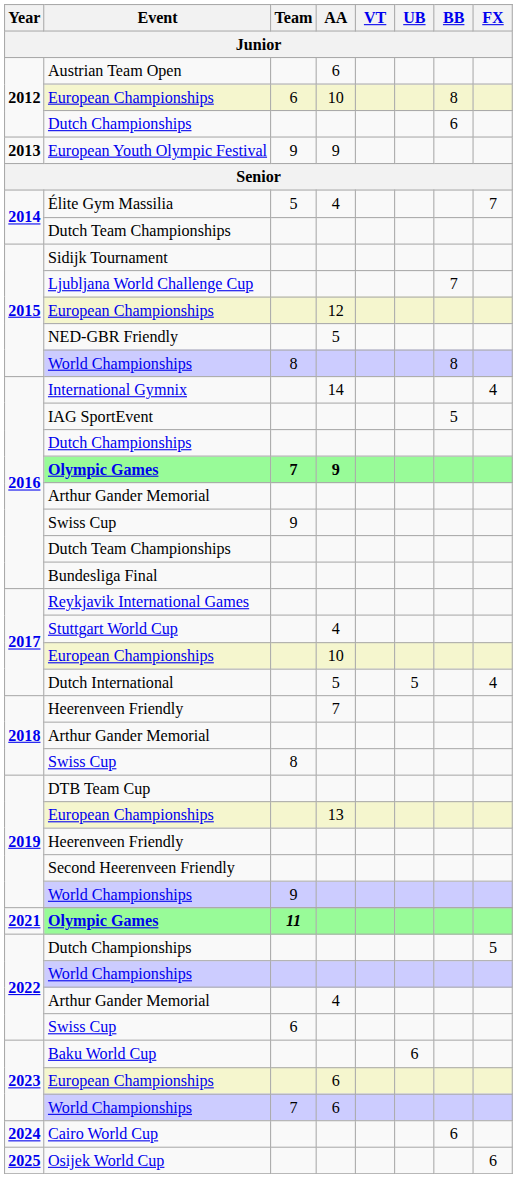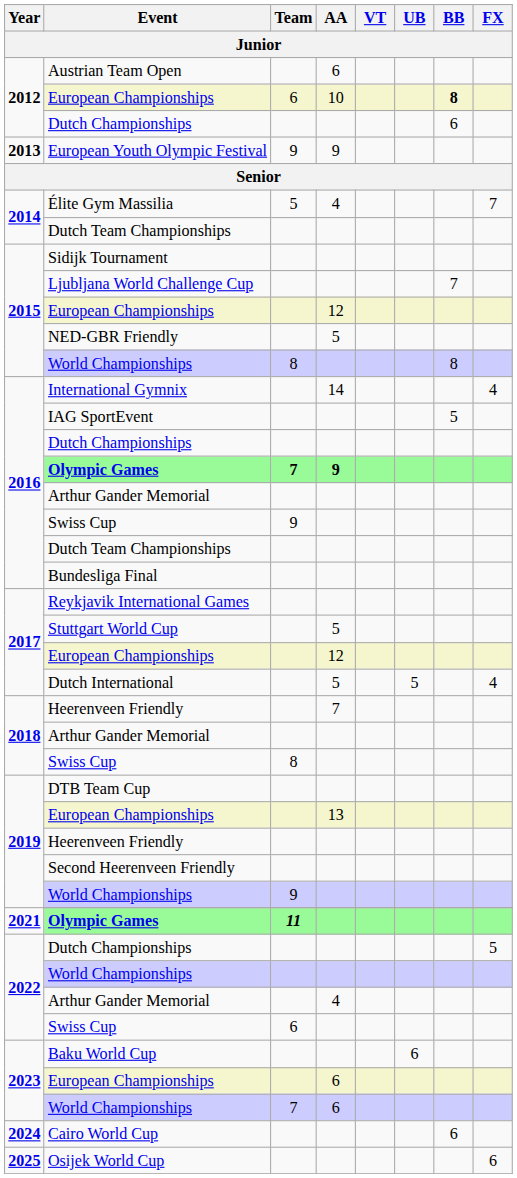2012 / European Championships | BB: normal -> bold
Stuttgart World Cup | AA: 4 -> 5
2017 / European Championships | AA: 10 -> 12
